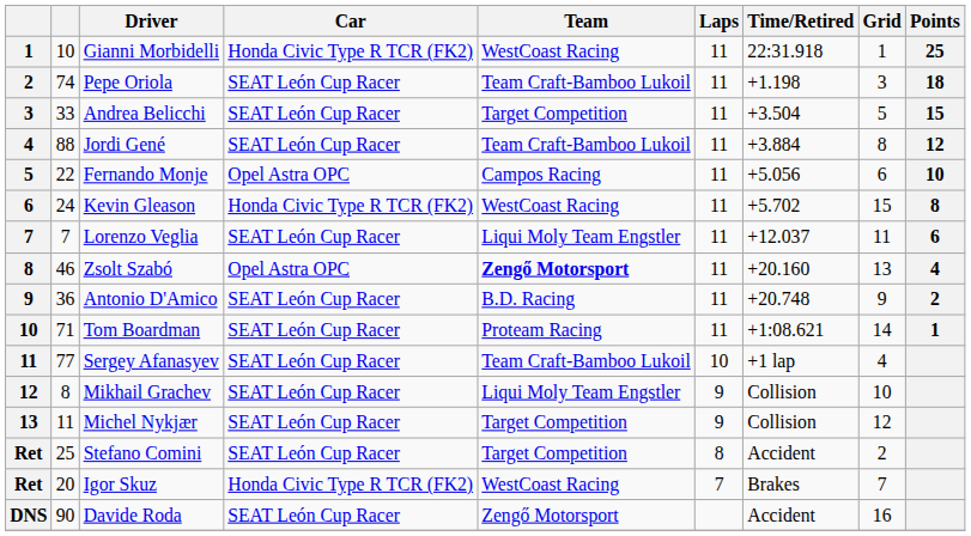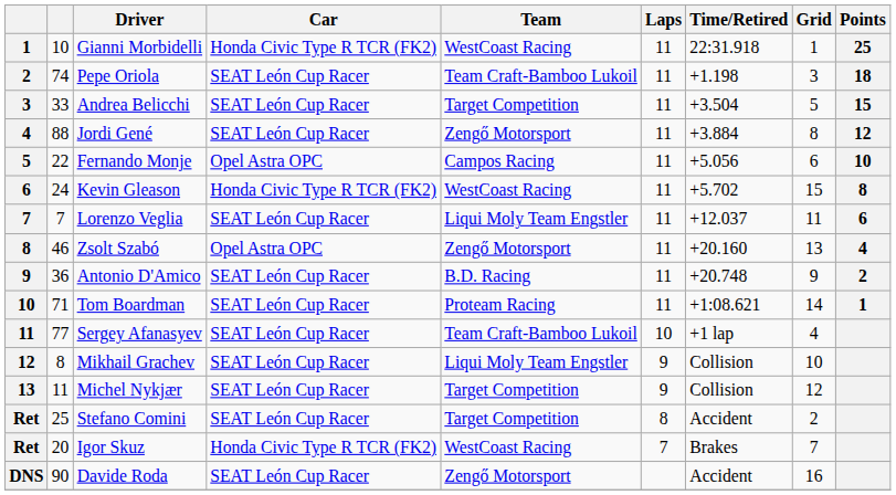Jordi Gené | Team: Team Craft-Bamboo Lukoil -> Zengő Motorsport
Zsolt Szabó | Team: bold -> normal
